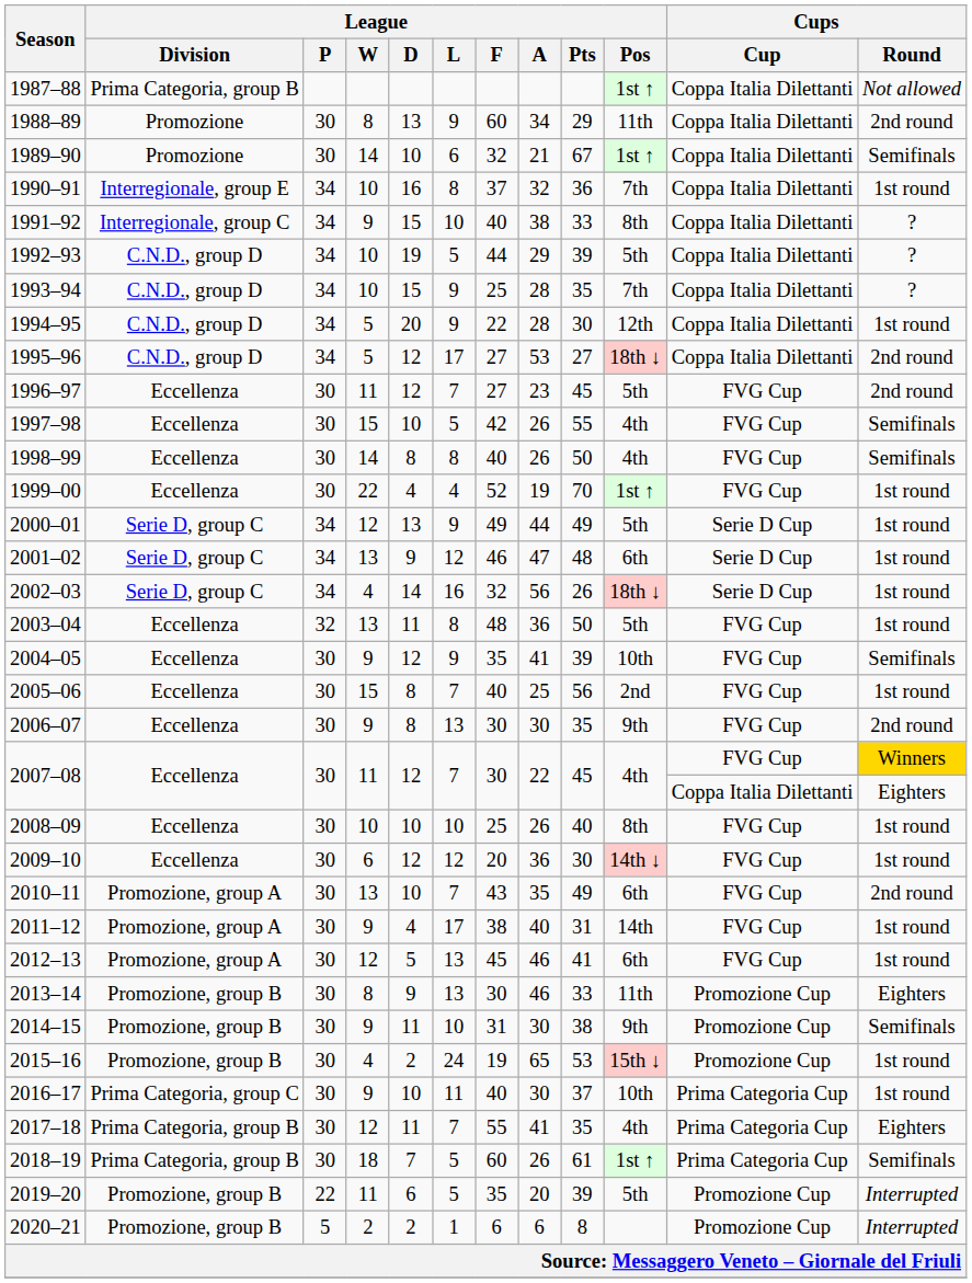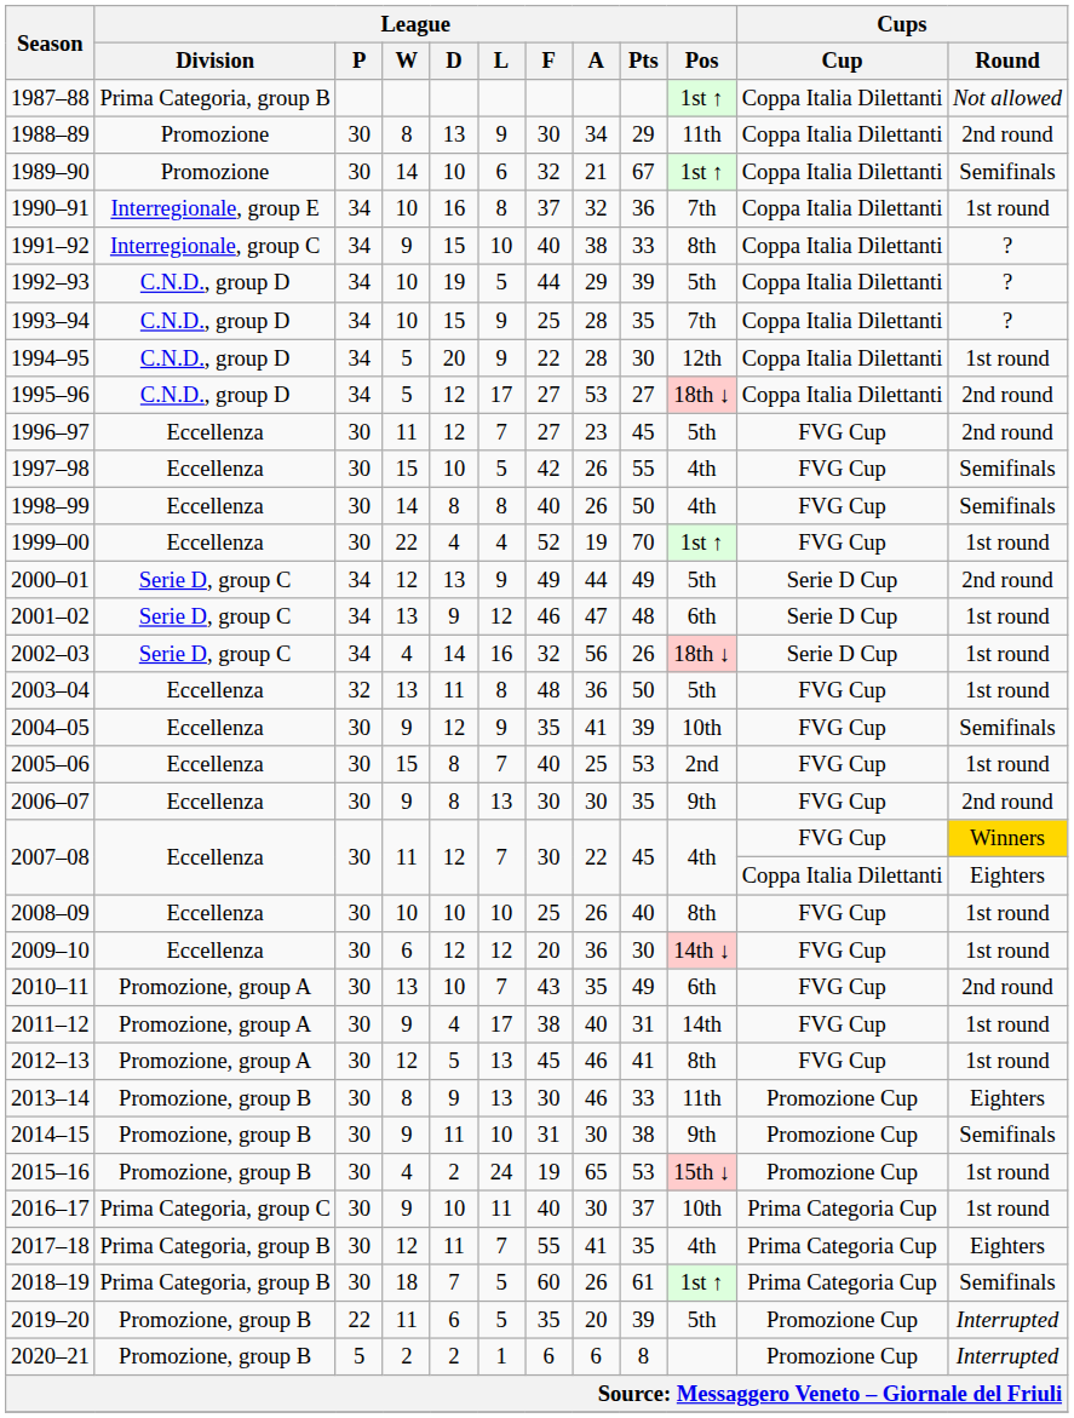1988–89 | League / F: 60 -> 30
2000–01 | Cups / Round: 1st round -> 2nd round
2005–06 | League / Pts: 56 -> 53
2012–13 | League / Pos: 6th -> 8th
